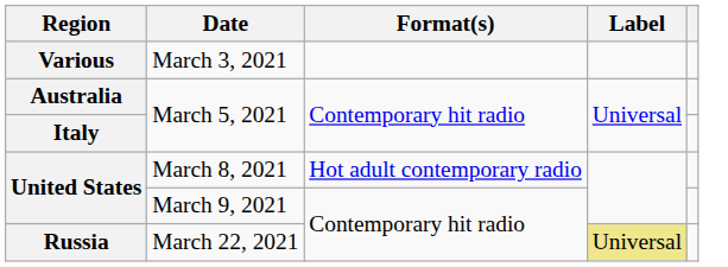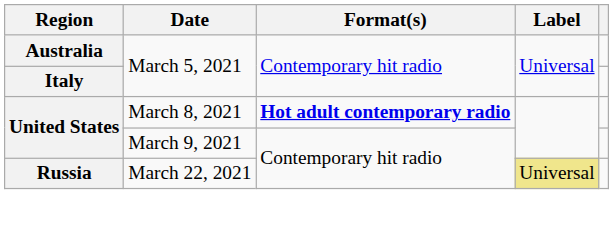- row: Various | March 3, 2021
United States / March 8, 2021 | Format(s): normal -> bold
